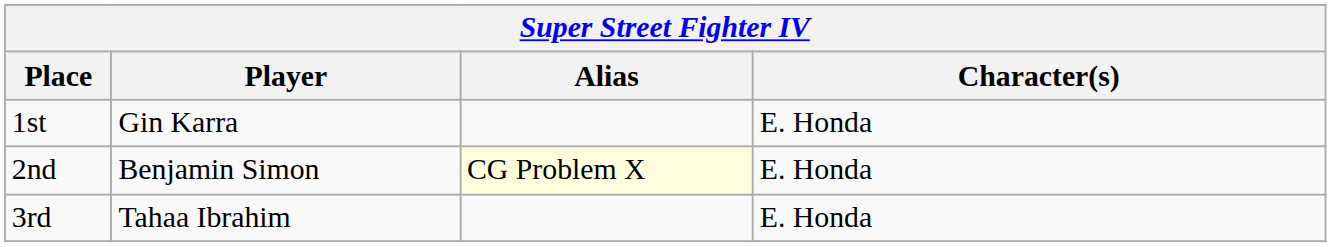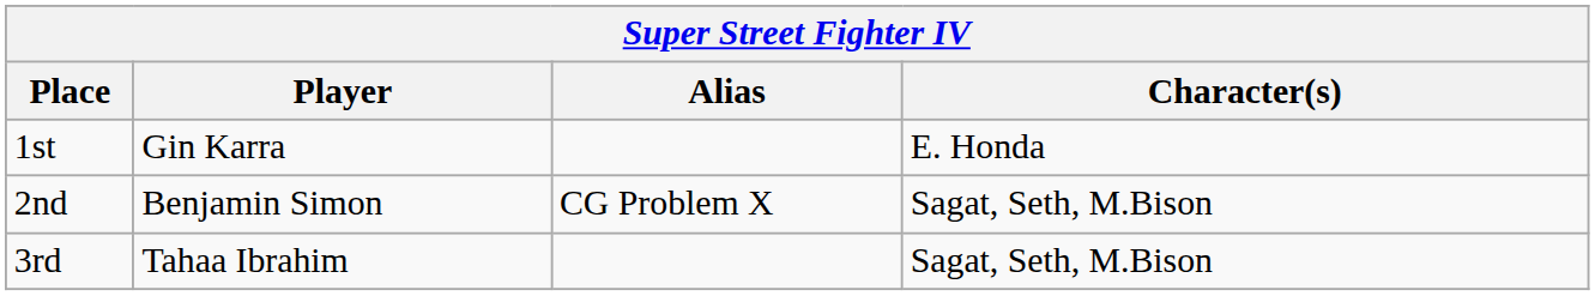2nd | Alias: lightyellow background -> no background
2nd | Character(s): E. Honda -> Sagat, Seth, M.Bison
3rd | Character(s): E. Honda -> Sagat, Seth, M.Bison
